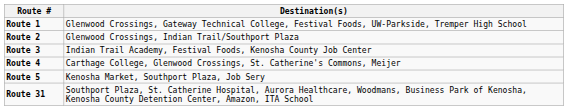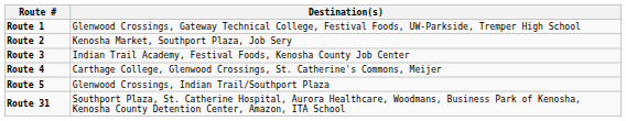Route 2 | Destination(s): Glenwood Crossings, Indian Trail/Southport Plaza -> Kenosha Market, Southport Plaza, Job Sery
Route 5 | Destination(s): Kenosha Market, Southport Plaza, Job Sery -> Glenwood Crossings, Indian Trail/Southport Plaza
